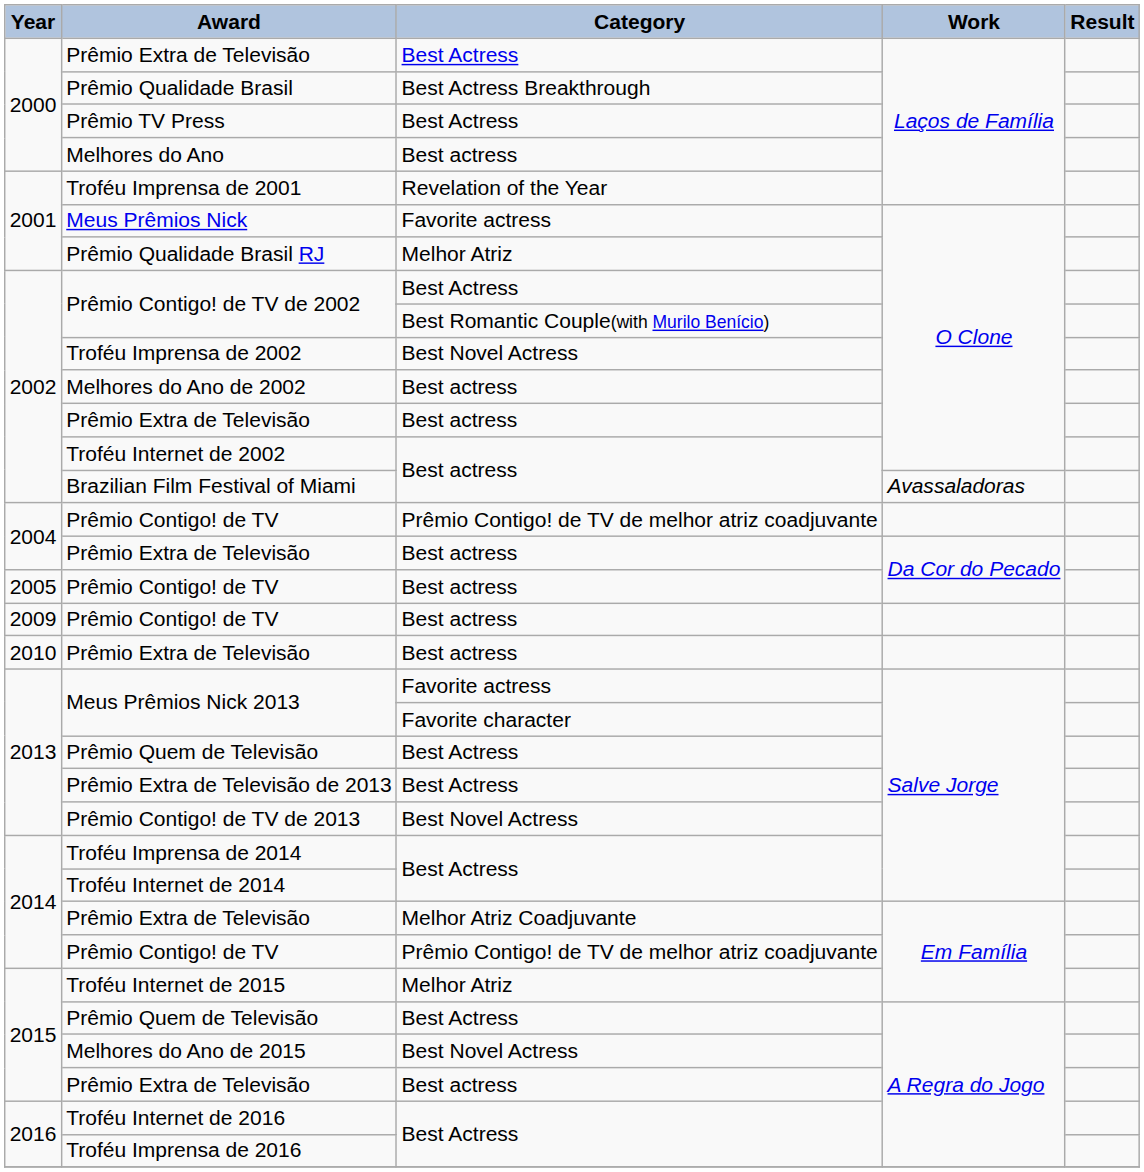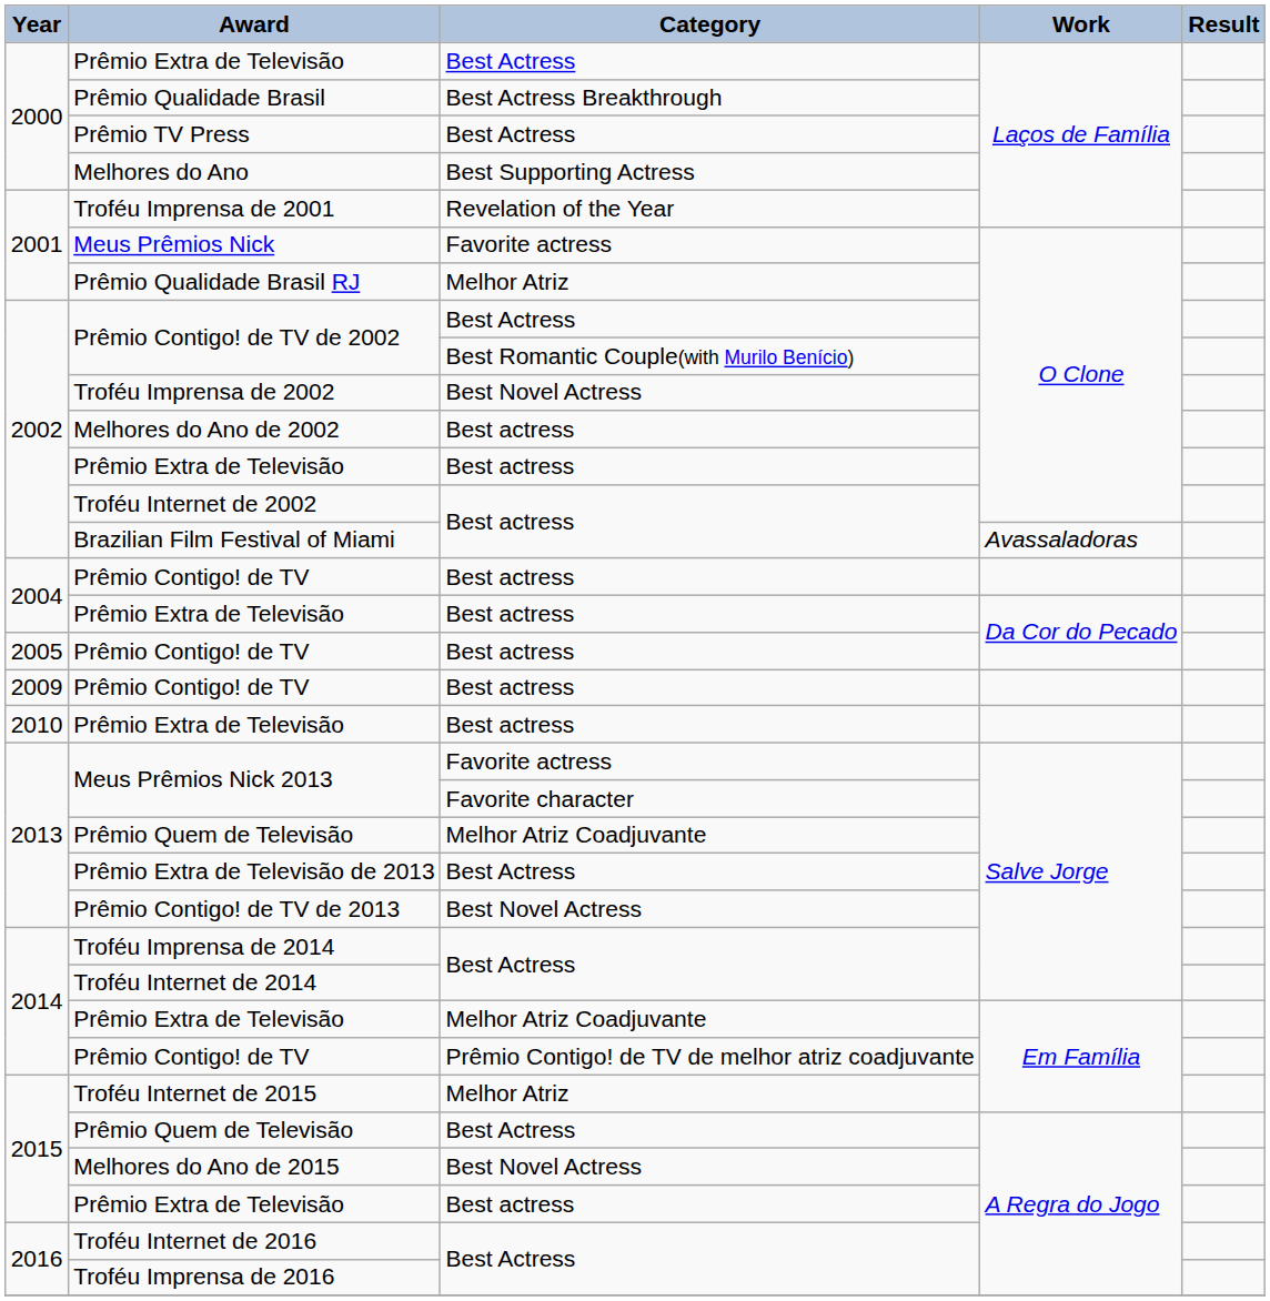Melhores do Ano | Category: Best actress -> Best Supporting Actress
2004 / Prêmio Contigo! de TV | Category: Prêmio Contigo! de TV de melhor atriz coadjuvante -> Best actress
2013 / Prêmio Quem de Televisão | Category: Best Actress -> Melhor Atriz Coadjuvante
